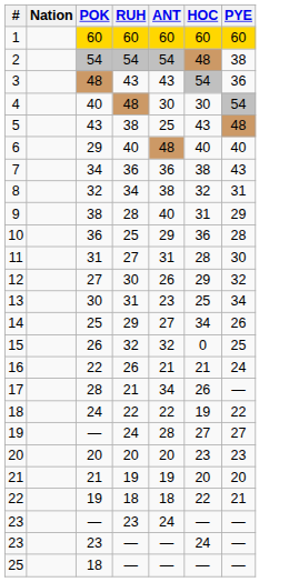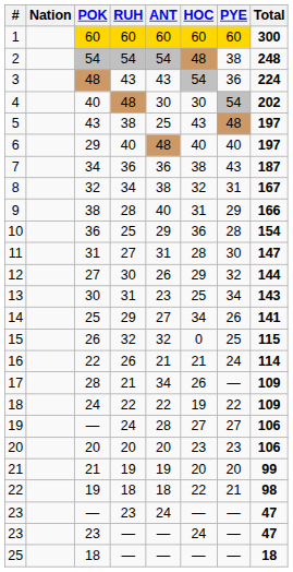+ column: Total | 300 | 248 | 224 | 202 | 197 | 197 | 187 | 167 | 166 | 154 | 147 | 144 | 143 | 141 | 115 | 114 | 109 | 109 | 106 | 106 | 99 | 98 | 47 | 47 | 18
